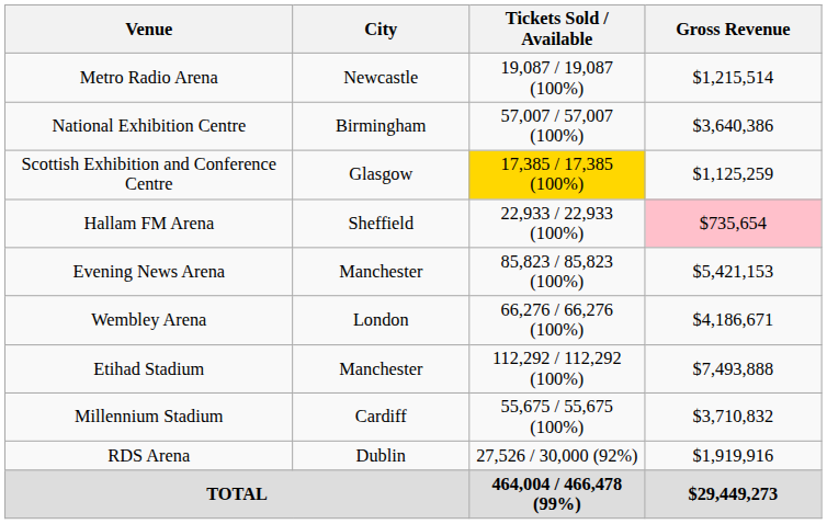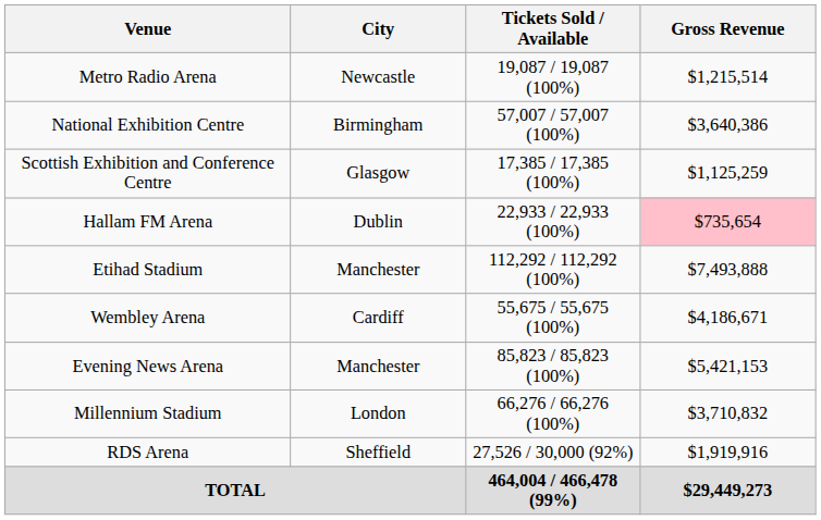Scottish Exhibition and Conference Centre | Tickets Sold / Available: gold background -> no background
Hallam FM Arena | City: Sheffield -> Dublin
rows swapped: Evening News Arena <-> Etihad Stadium
Wembley Arena | City: London -> Cardiff
Wembley Arena | Tickets Sold / Available: 66,276 / 66,276 (100%) -> 55,675 / 55,675 (100%)
Millennium Stadium | City: Cardiff -> London
Millennium Stadium | Tickets Sold / Available: 55,675 / 55,675 (100%) -> 66,276 / 66,276 (100%)
RDS Arena | City: Dublin -> Sheffield
